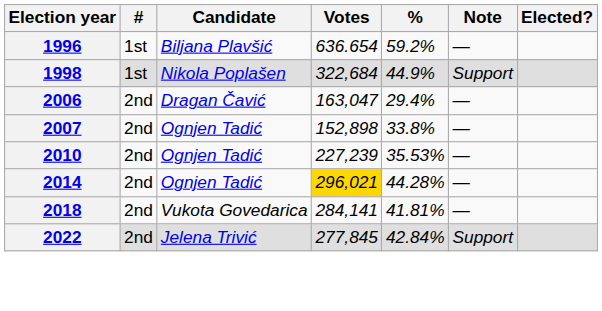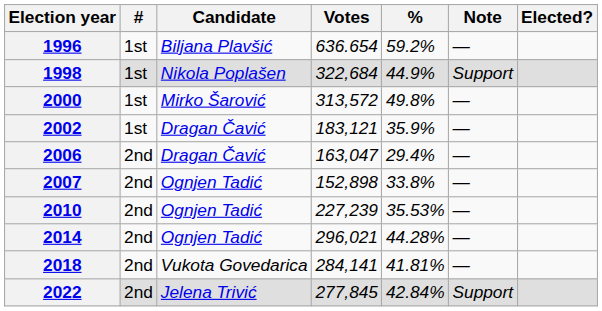+ row: 2000 | 1st | Mirko Šarović | 313,572 | 49.8% | —
+ row: 2002 | 1st | Dragan Čavić | 183,121 | 35.9% | —
2014 | Votes: gold background -> no background
